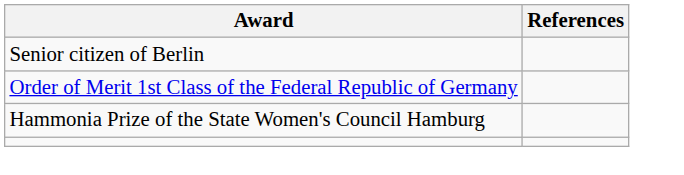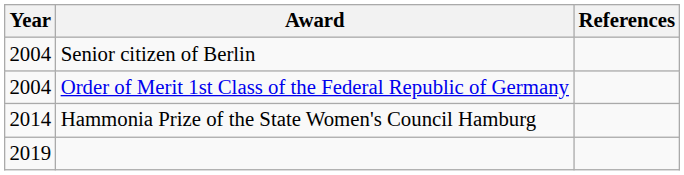+ column: Year | 2004 | 2004 | 2014 | 2019
